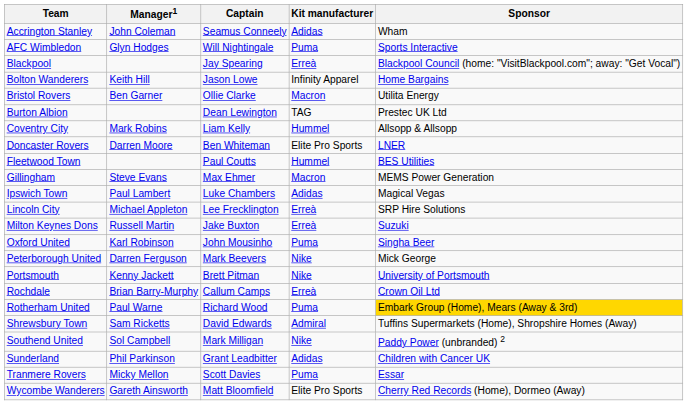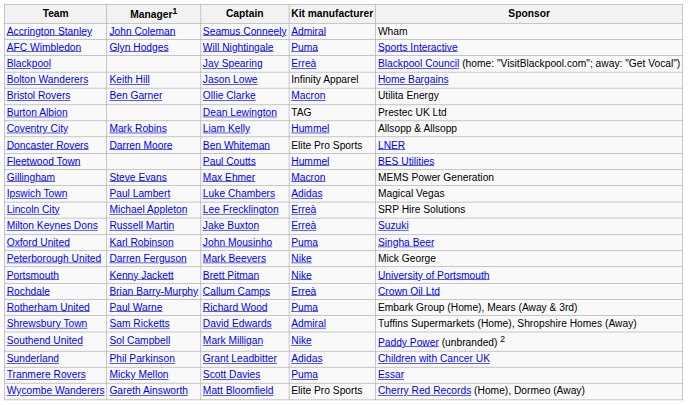Accrington Stanley | Kit manufacturer: Adidas -> Admiral
Rotherham United | Sponsor: gold background -> no background
